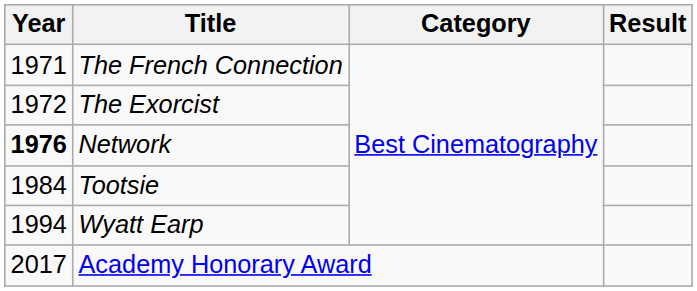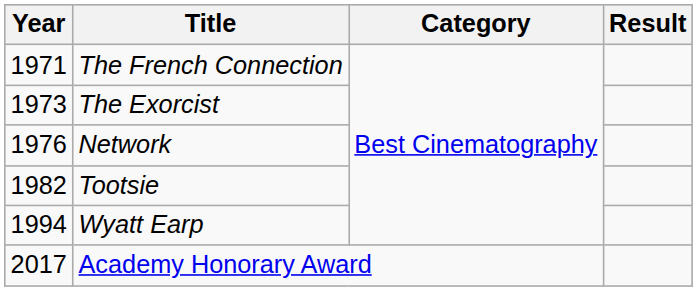The Exorcist | Year: 1972 -> 1973
Network | Year: bold -> normal
Tootsie | Year: 1984 -> 1982
